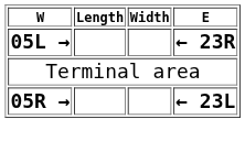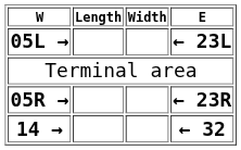05L → | E: ← 23R -> ← 23L
05R → | E: ← 23L -> ← 23R
+ row: 14 → | ← 32
